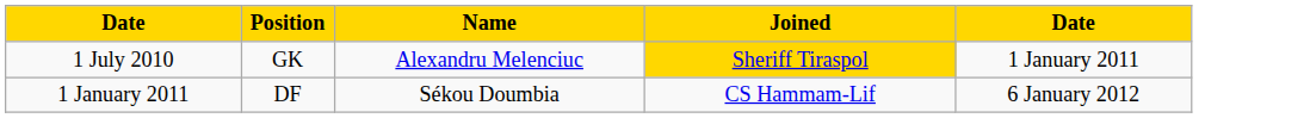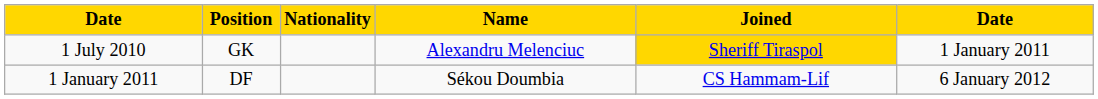+ column: Nationality
